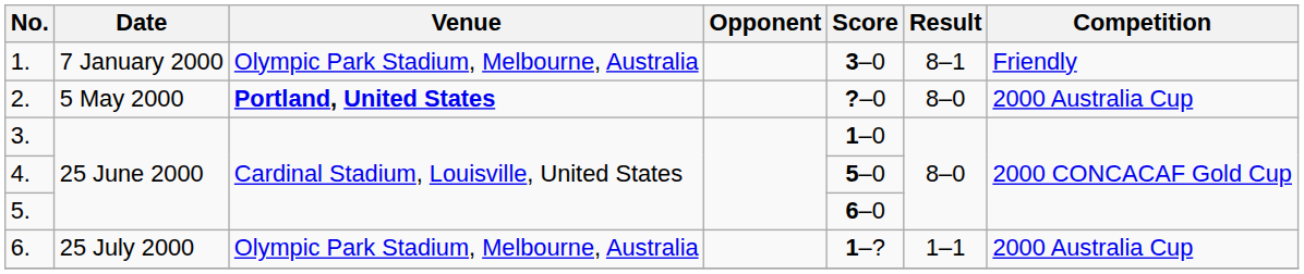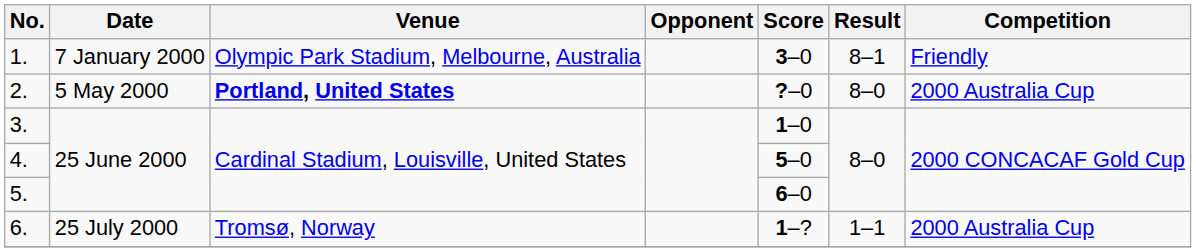6. | Venue: Olympic Park Stadium, Melbourne, Australia -> Tromsø, Norway
